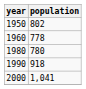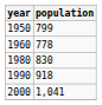1950 | population: 802 -> 799
1980 | population: 780 -> 830
